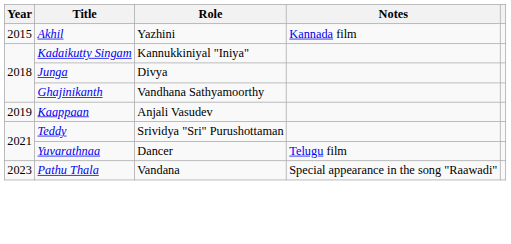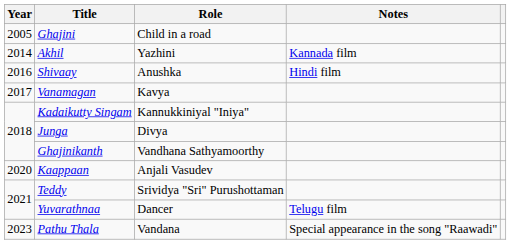+ row: 2005 | Ghajini | Child in a road
Akhil | Year: 2015 -> 2014
+ row: 2016 | Shivaay | Anushka | Hindi film
+ row: 2017 | Vanamagan | Kavya
Kaappaan | Year: 2019 -> 2020
